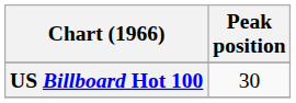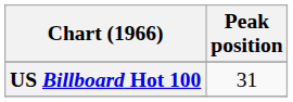US Billboard Hot 100 | Peak position: 30 -> 31
